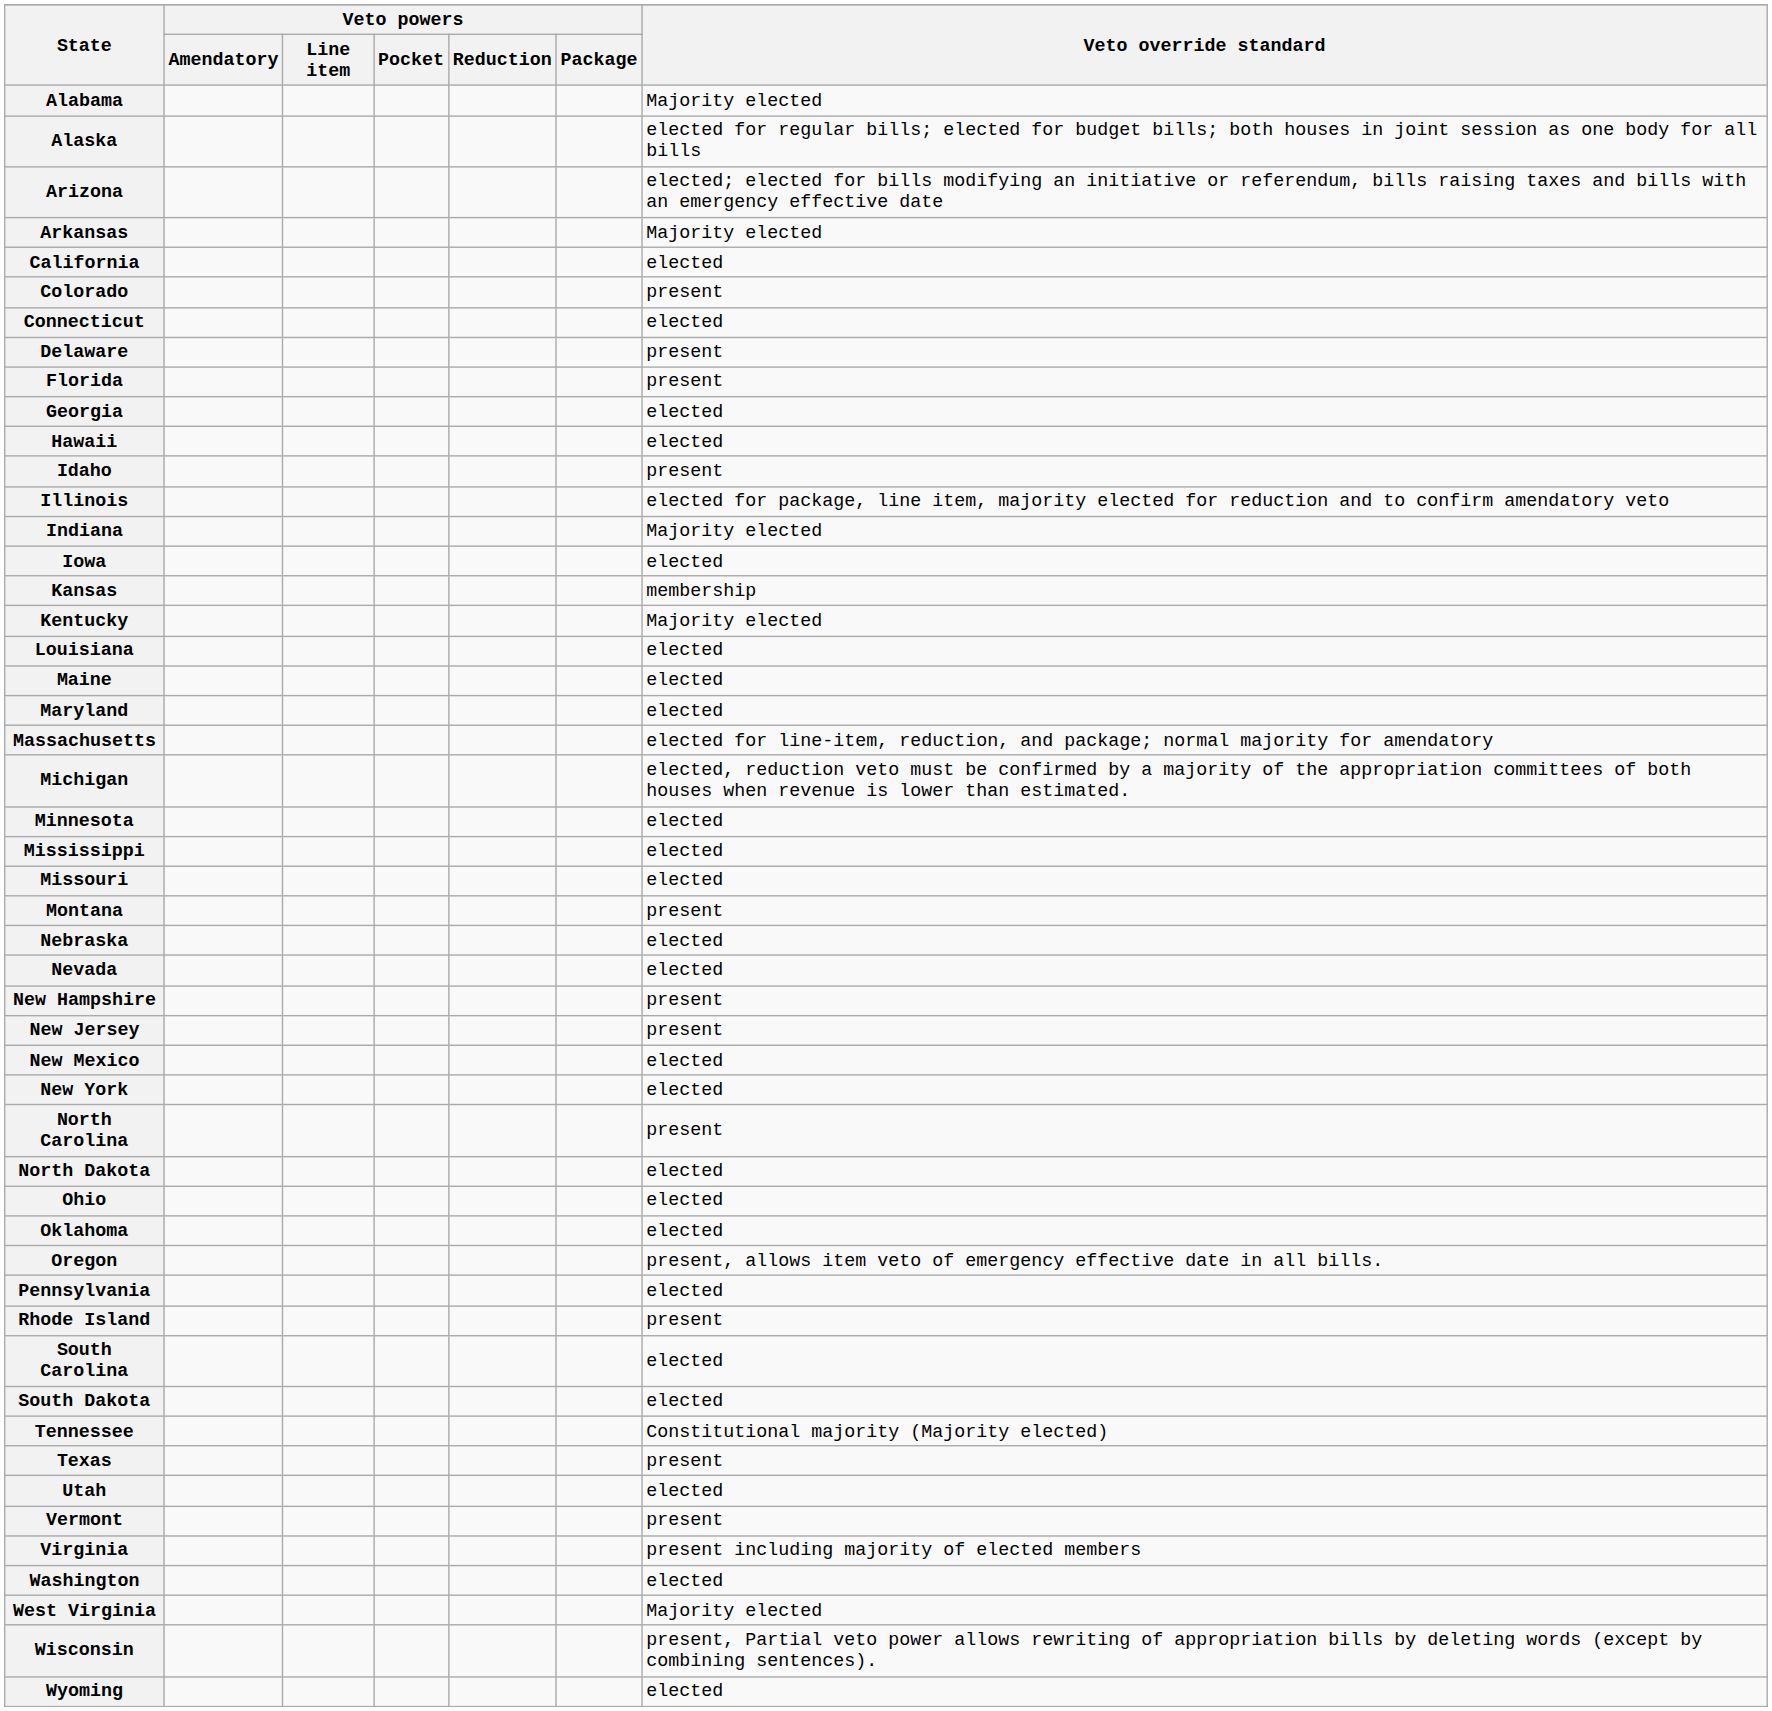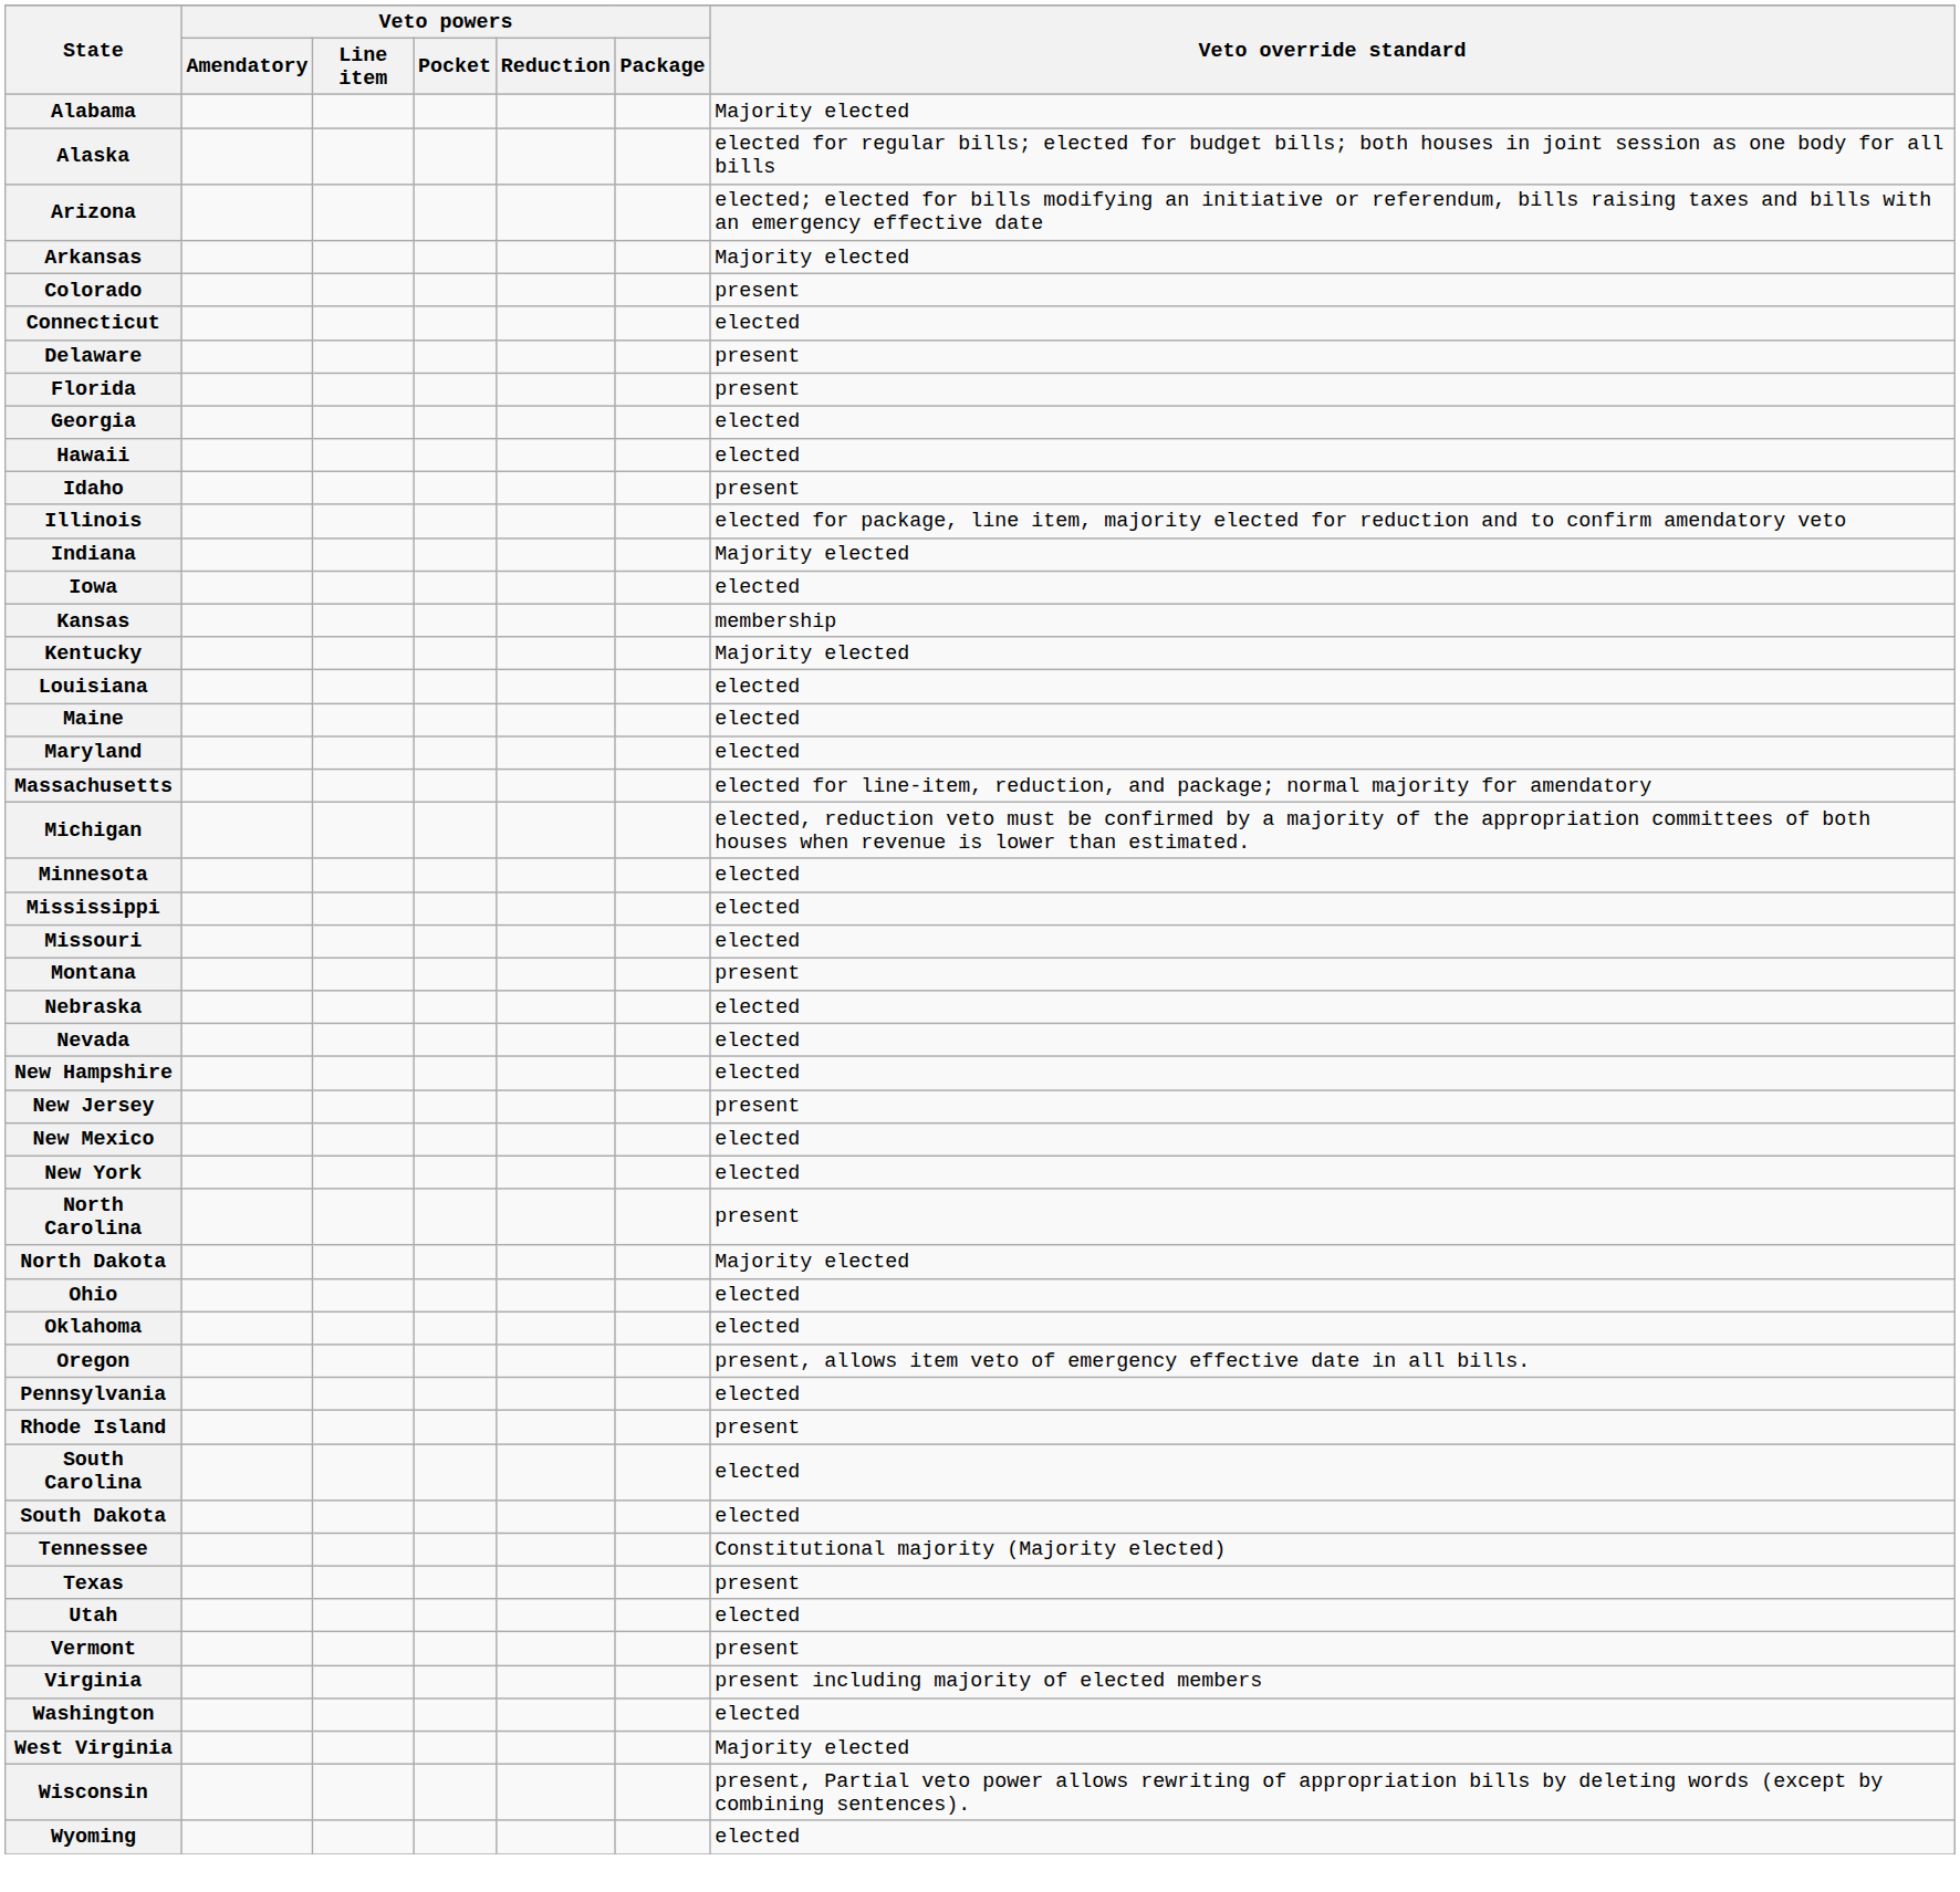- row: California | elected
New Hampshire | Veto override standard: present -> elected
North Dakota | Veto override standard: elected -> Majority elected
